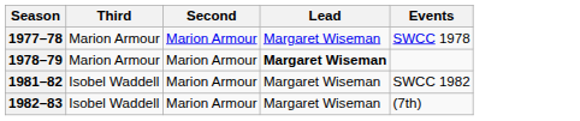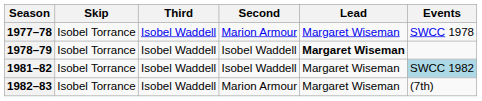+ column: Skip | Isobel Torrance | Isobel Torrance | Isobel Torrance | Isobel Torrance
1977–78 | Third: Marion Armour -> Isobel Waddell
1978–79 | Third: Marion Armour -> Isobel Waddell
1978–79 | Second: Marion Armour -> Isobel Waddell
1981–82 | Second: Marion Armour -> Isobel Waddell
1981–82 | Events: no background -> lightblue background
